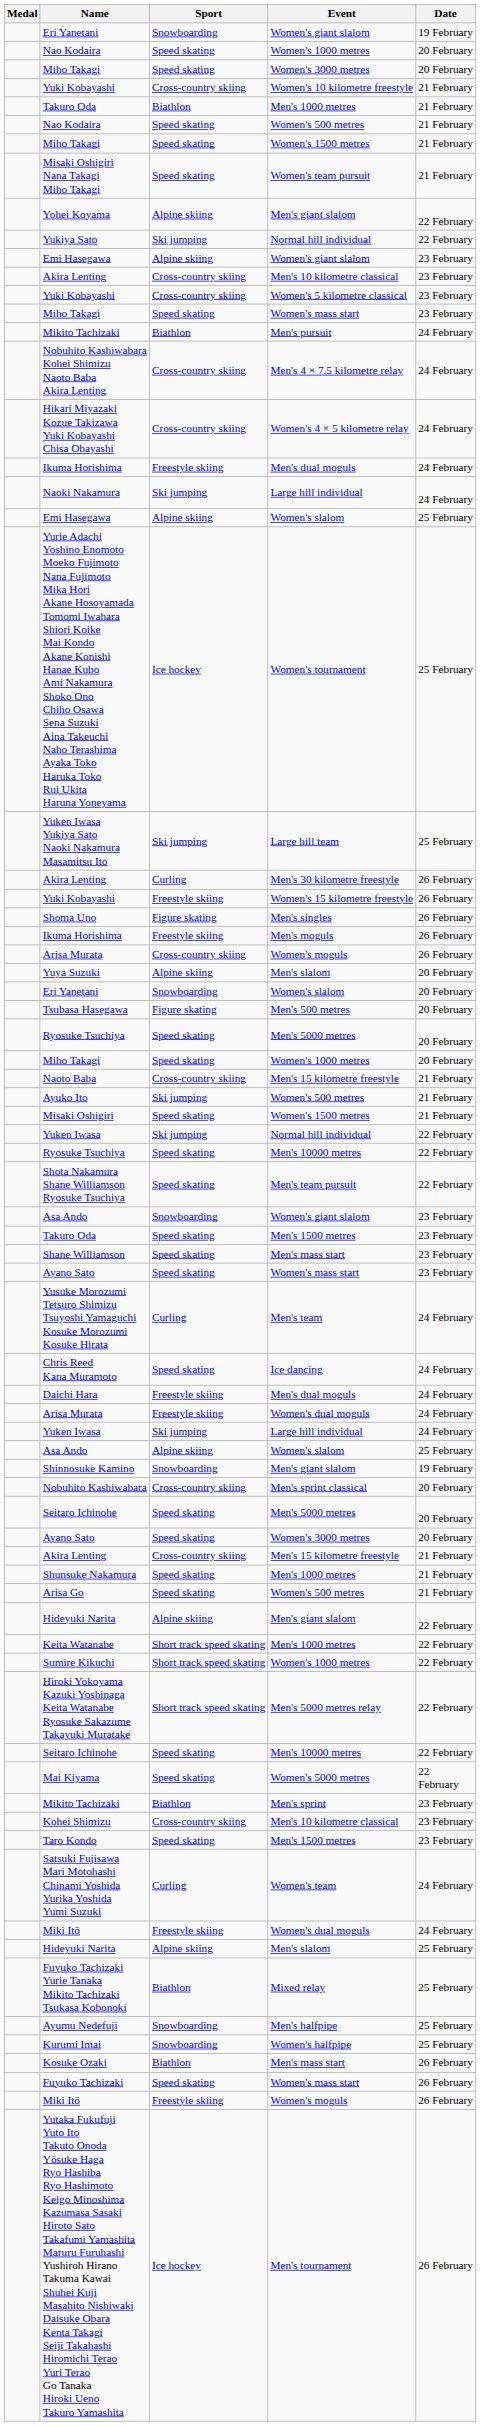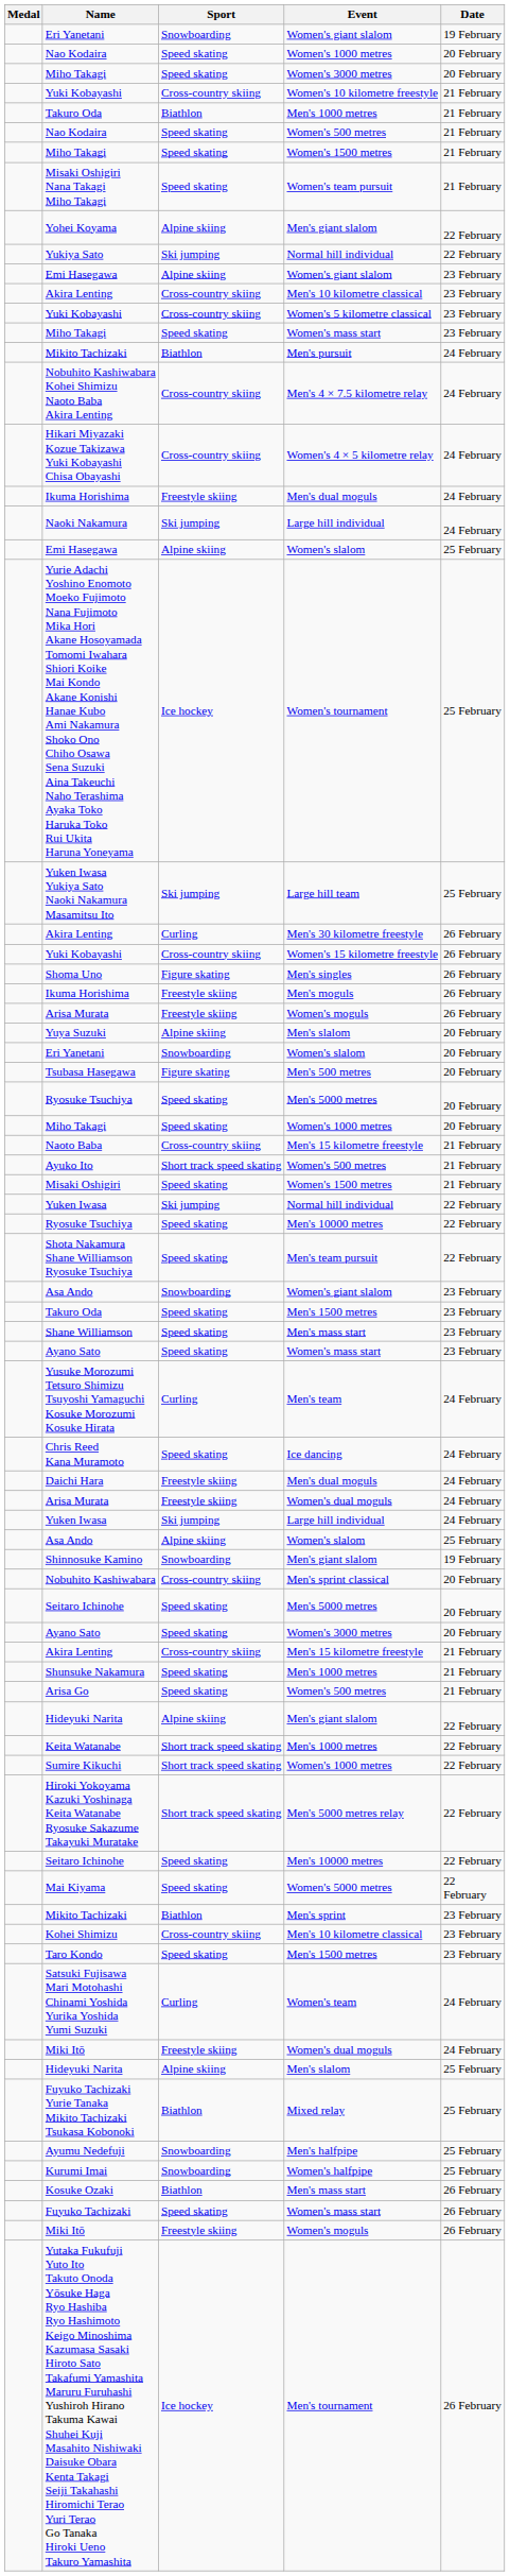Yuki Kobayashi / Women's 15 kilometre freestyle | Sport: Freestyle skiing -> Cross-country skiing
Arisa Murata / Women's moguls | Sport: Cross-country skiing -> Freestyle skiing
Ayuko Ito | Sport: Ski jumping -> Short track speed skating
